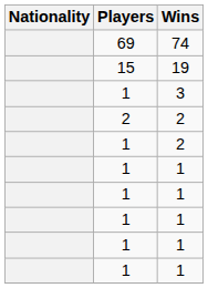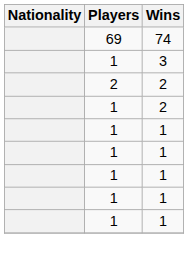- row: 15 | 19
